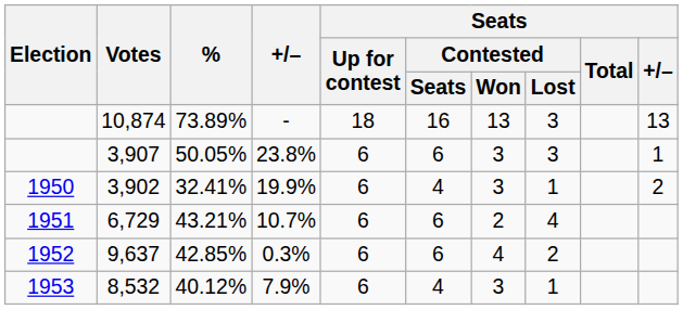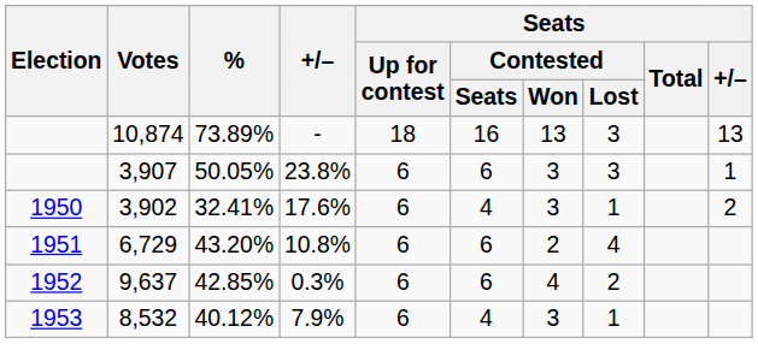3,902 | +/–: 19.9% -> 17.6%
6,729 | %: 43.21% -> 43.20%
6,729 | +/–: 10.7% -> 10.8%
